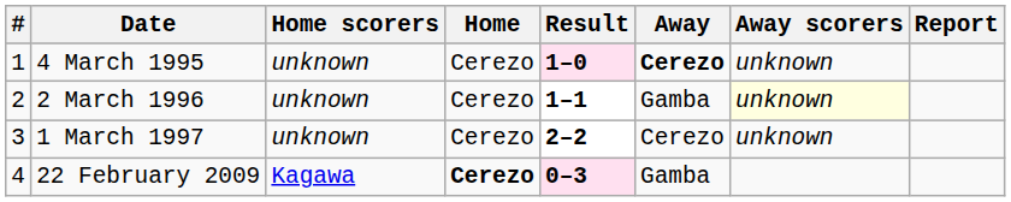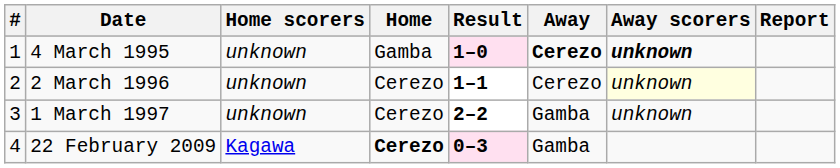4 March 1995 | Home: Cerezo -> Gamba
4 March 1995 | Away scorers: normal -> bold
2 March 1996 | Away: Gamba -> Cerezo
1 March 1997 | Away: Cerezo -> Gamba
